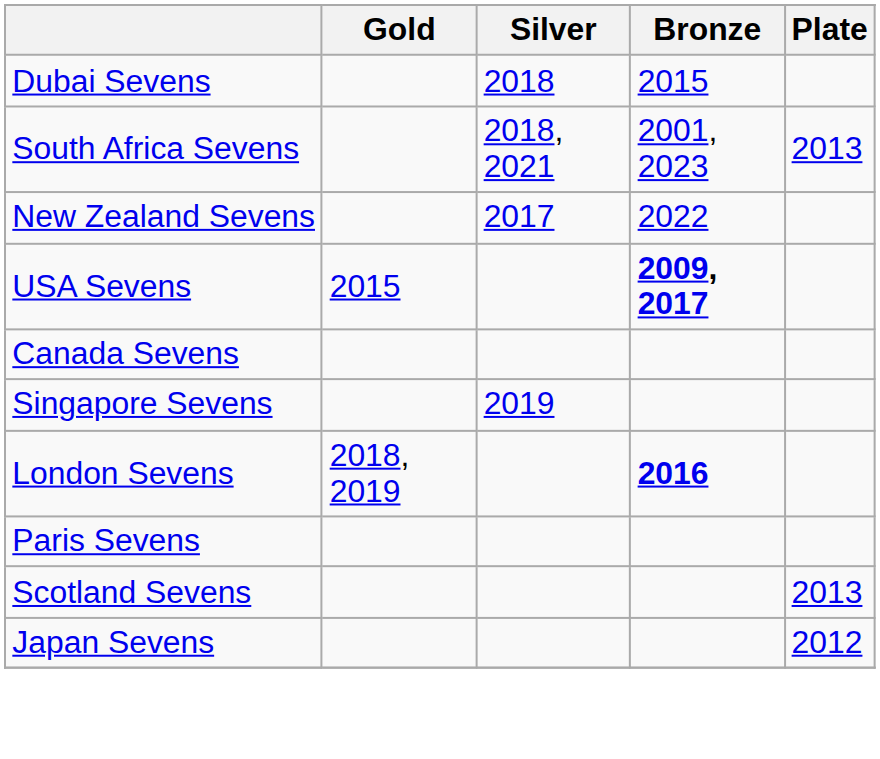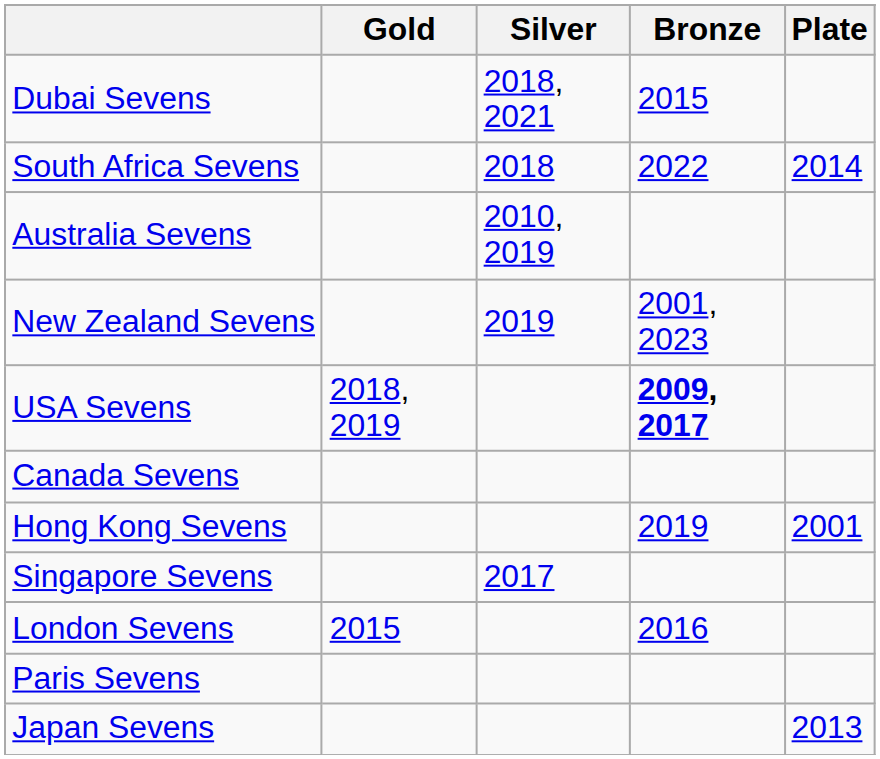Dubai Sevens | Silver: 2018 -> 2018, 2021
South Africa Sevens | Silver: 2018, 2021 -> 2018
South Africa Sevens | Bronze: 2001, 2023 -> 2022
South Africa Sevens | Plate: 2013 -> 2014
+ row: Australia Sevens | 2010, 2019
New Zealand Sevens | Silver: 2017 -> 2019
New Zealand Sevens | Bronze: 2022 -> 2001, 2023
USA Sevens | Gold: 2015 -> 2018, 2019
+ row: Hong Kong Sevens | 2019 | 2001
Singapore Sevens | Silver: 2019 -> 2017
London Sevens | Gold: 2018, 2019 -> 2015
London Sevens | Bronze: bold -> normal
- row: Scotland Sevens | 2013
Japan Sevens | Plate: 2012 -> 2013
